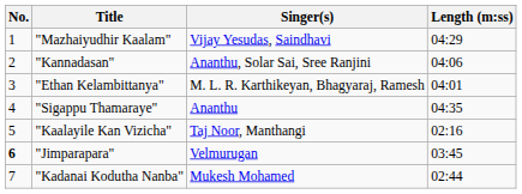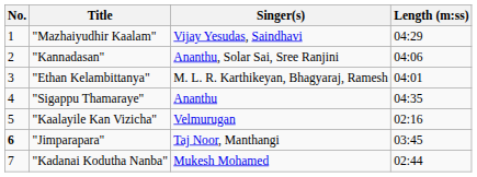"Kaalayile Kan Vizicha" | Singer(s): Taj Noor, Manthangi -> Velmurugan
"Jimparapara" | Singer(s): Velmurugan -> Taj Noor, Manthangi
